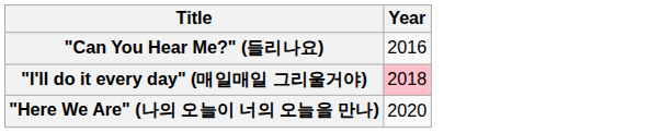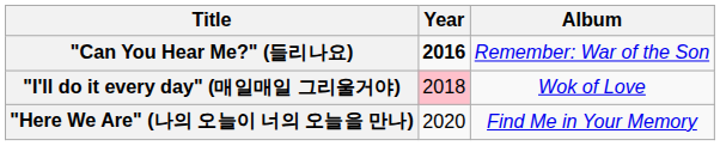+ column: Album | Remember: War of the Son | Wok of Love | Find Me in Your Memory
"Can You Hear Me?" (들리나요) | Year: normal -> bold
